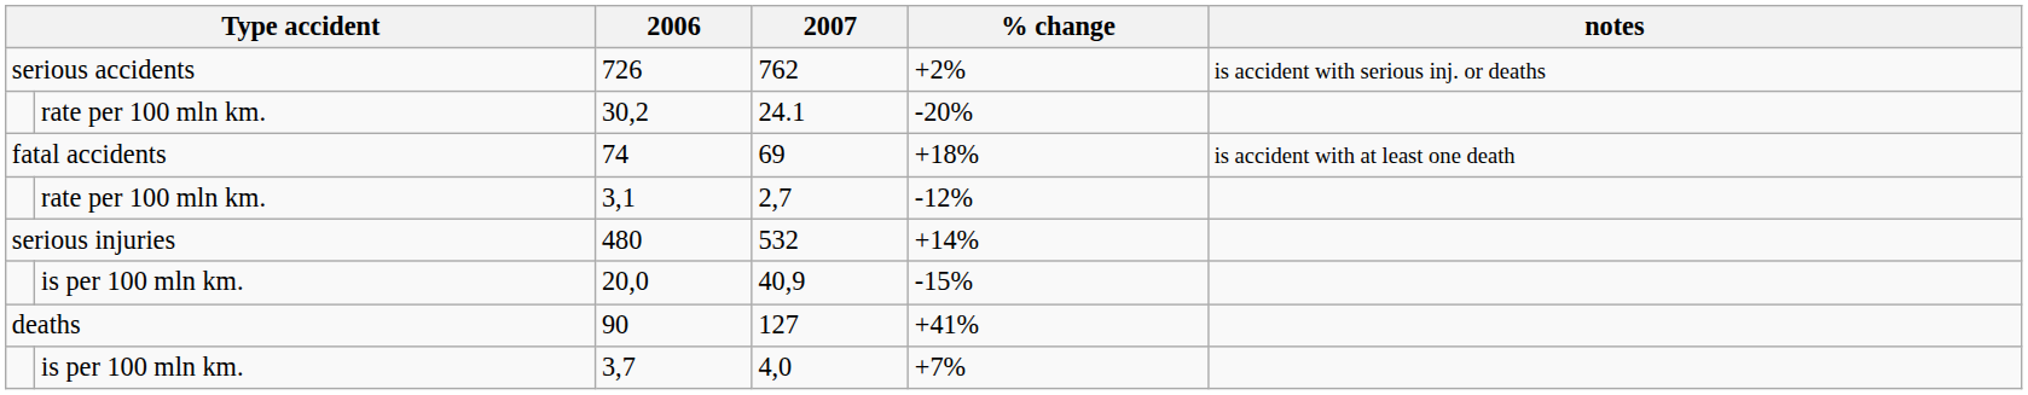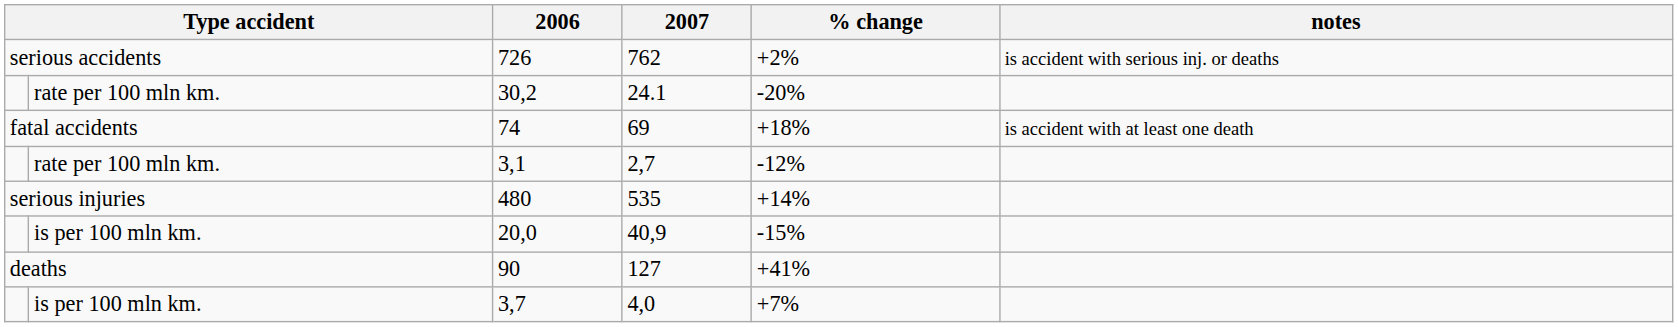480 | 2007: 532 -> 535
